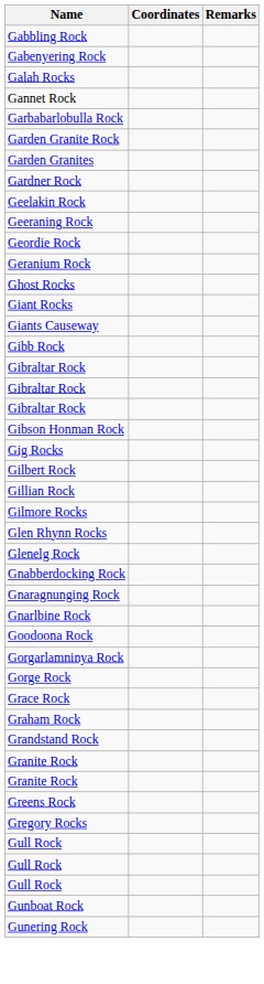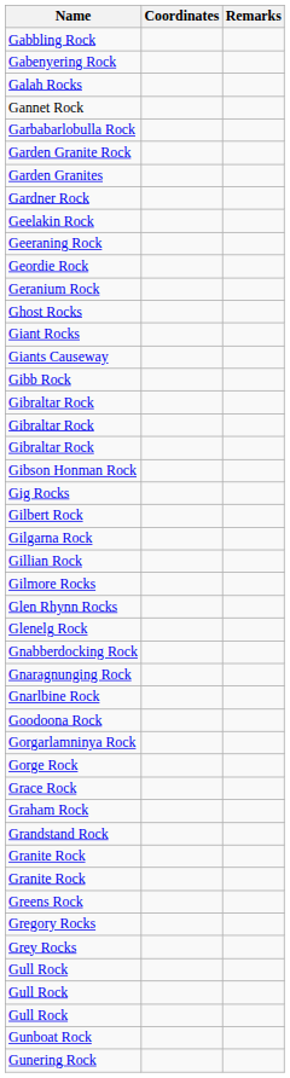+ row: Gilgarna Rock
+ row: Grey Rocks
